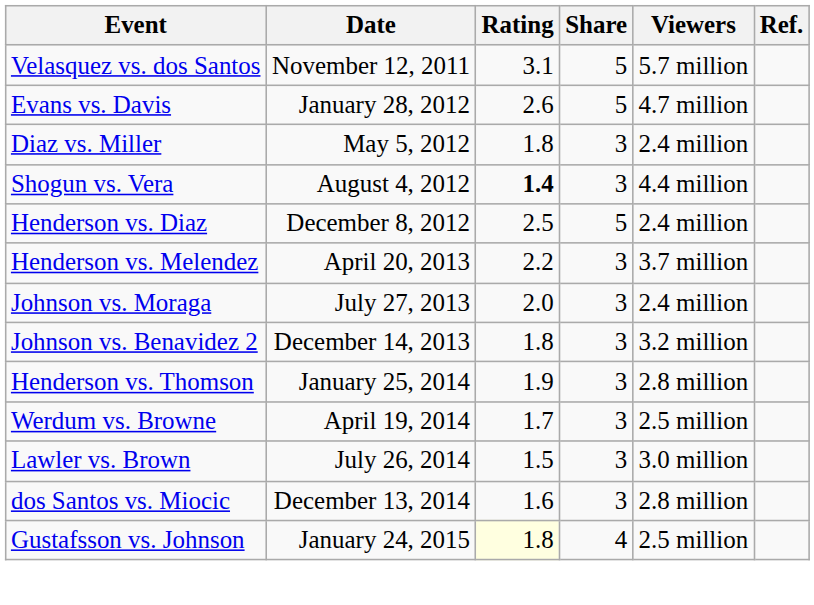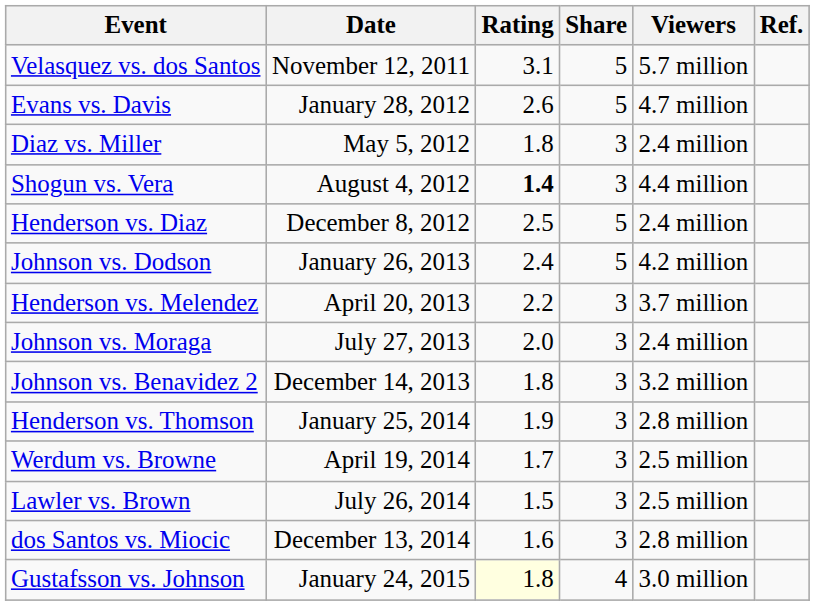+ row: Johnson vs. Dodson | January 26, 2013 | 2.4 | 5 | 4.2 million
Lawler vs. Brown | Viewers: 3.0 million -> 2.5 million
Gustafsson vs. Johnson | Viewers: 2.5 million -> 3.0 million
